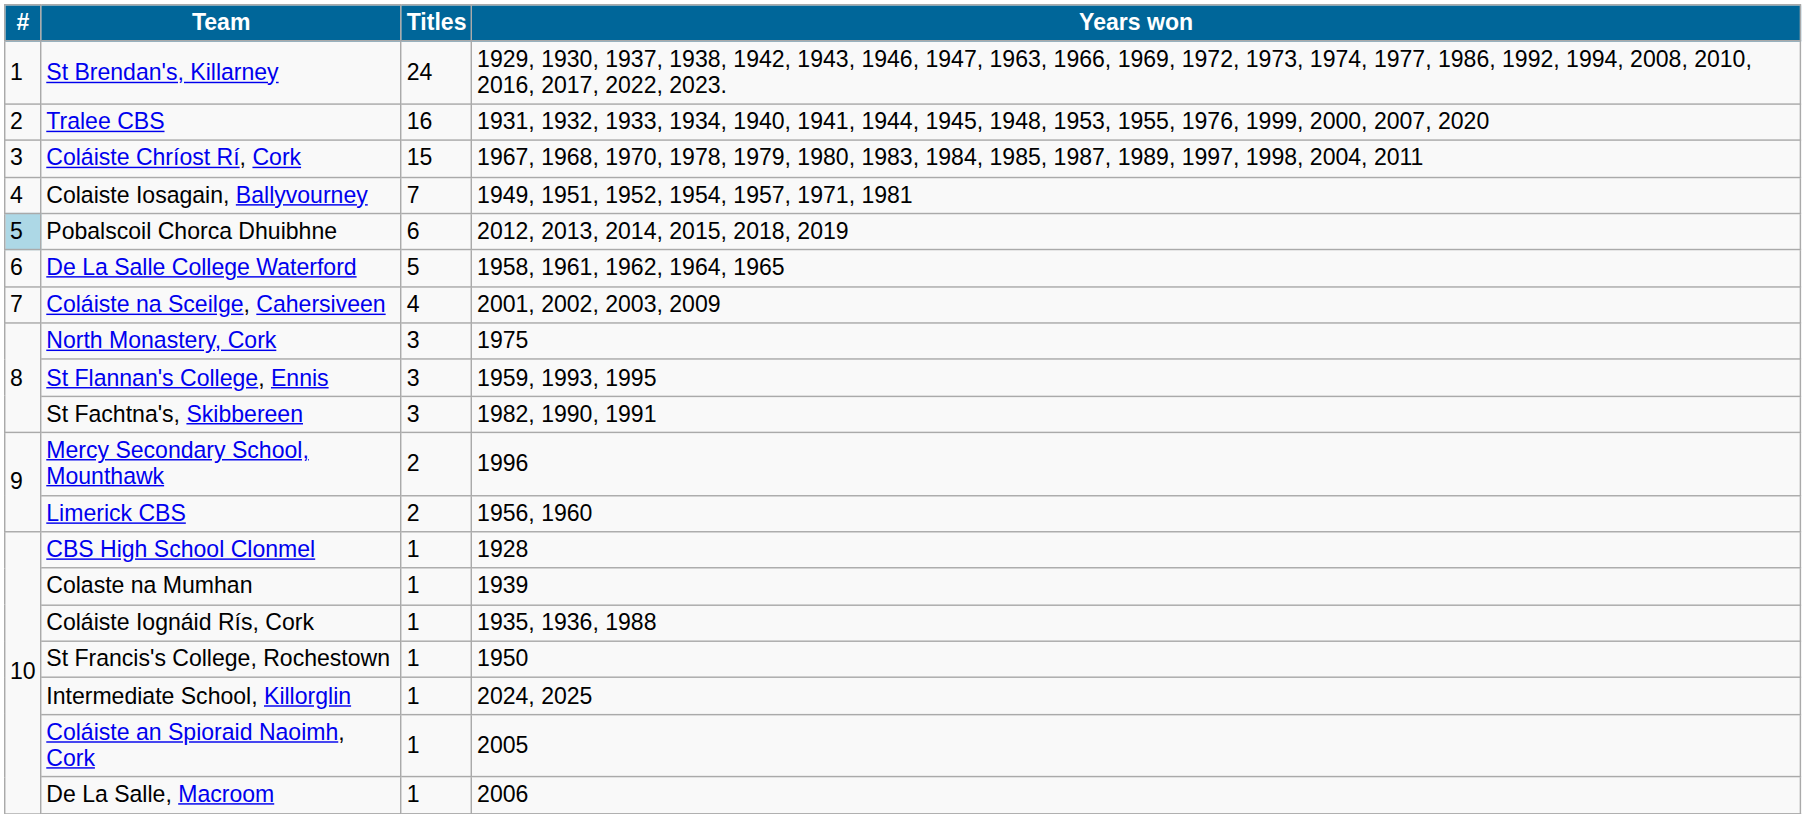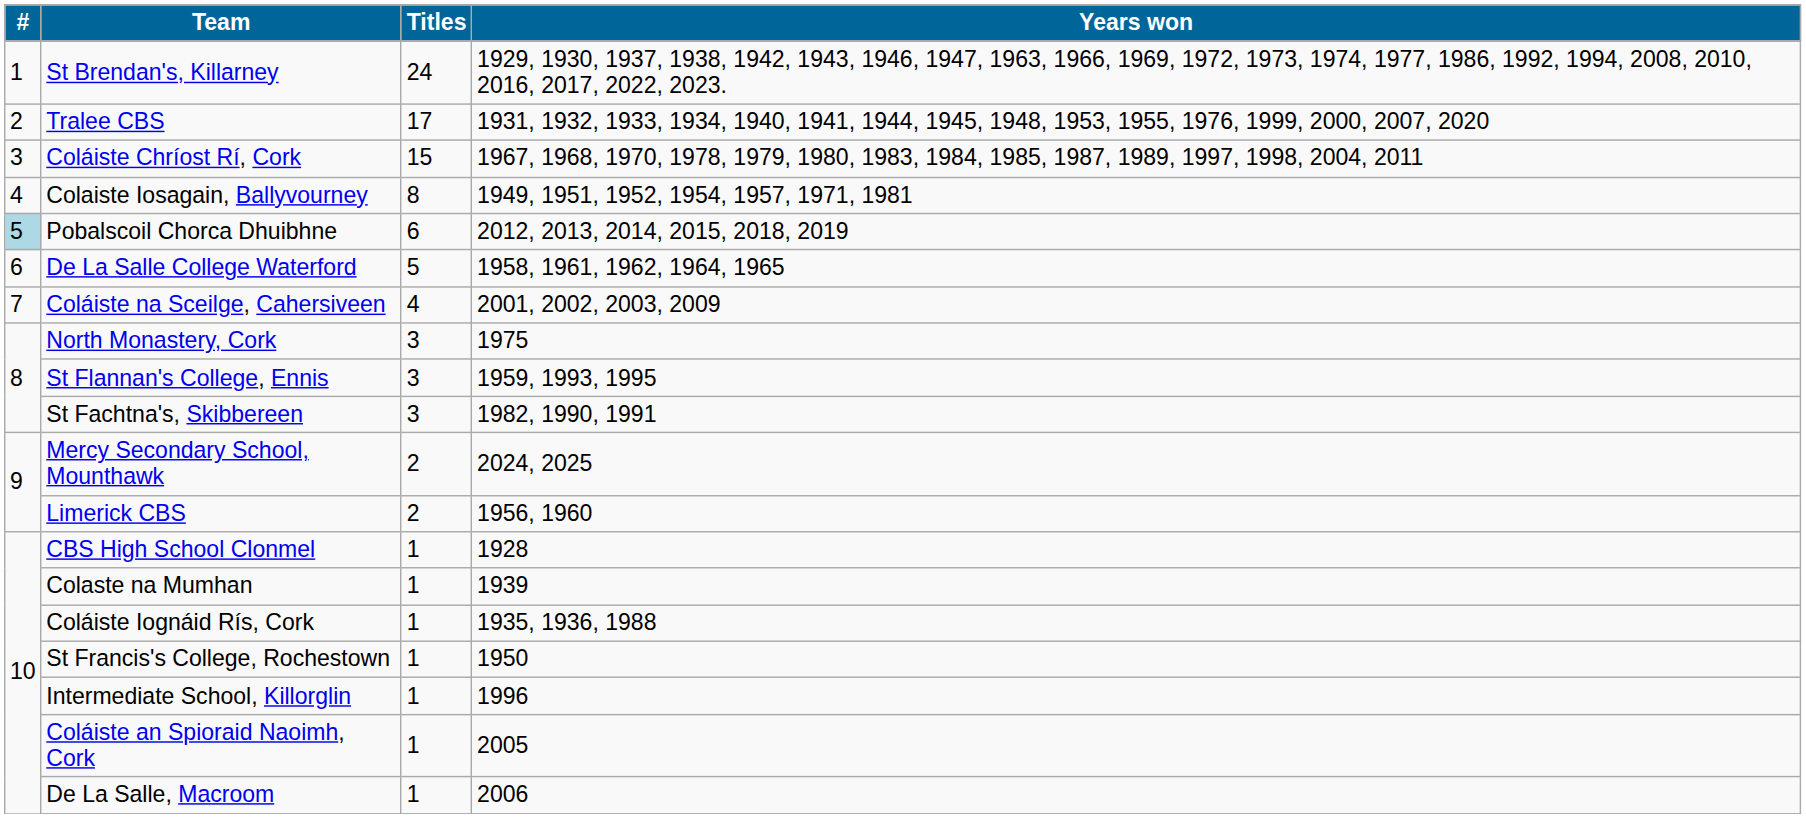Tralee CBS | Titles: 16 -> 17
Colaiste Iosagain, Ballyvourney | Titles: 7 -> 8
Mercy Secondary School, Mounthawk | Years won: 1996 -> 2024, 2025
Intermediate School, Killorglin | Years won: 2024, 2025 -> 1996
